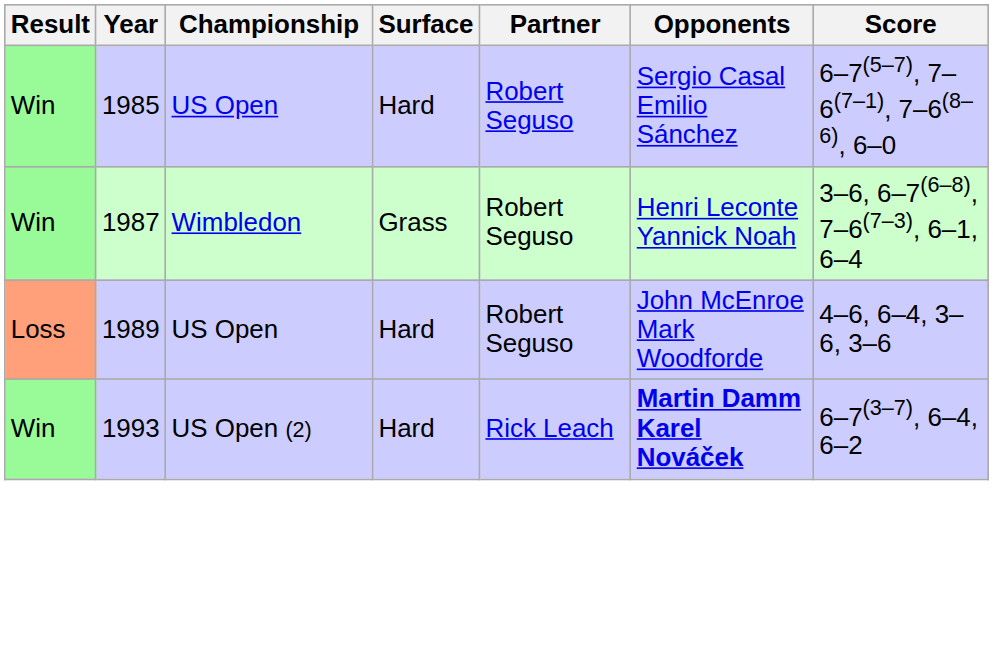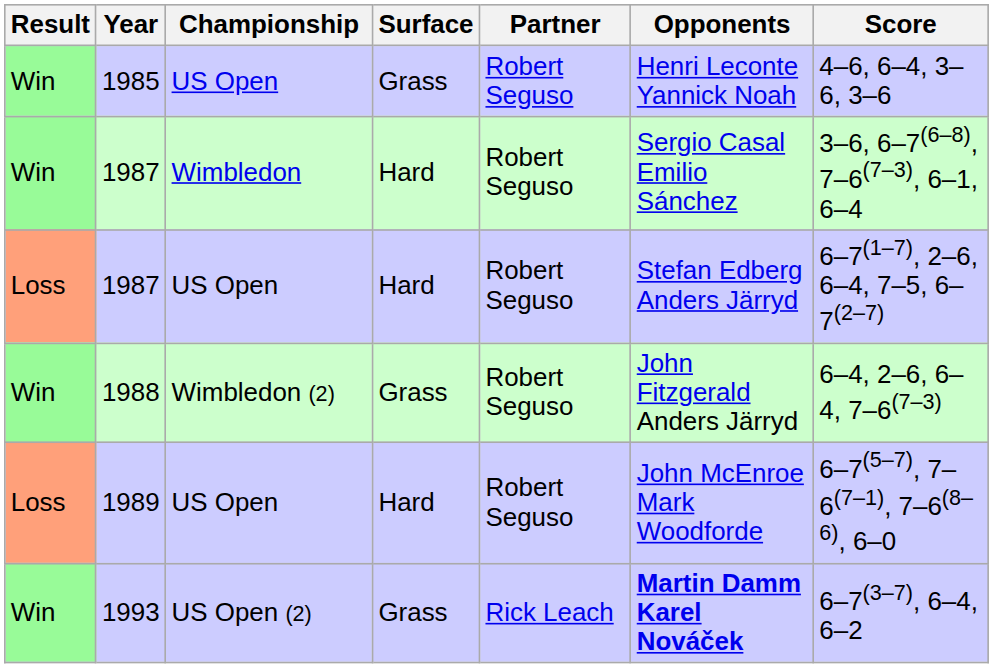1985 | Surface: Hard -> Grass
1985 | Opponents: Sergio Casal Emilio Sánchez -> Henri Leconte Yannick Noah
1985 | Score: 6–7(5–7), 7–6(7–1), 7–6(8–6), 6–0 -> 4–6, 6–4, 3–6, 3–6
1987 / Wimbledon | Surface: Grass -> Hard
1987 / Wimbledon | Opponents: Henri Leconte Yannick Noah -> Sergio Casal Emilio Sánchez
+ row: Loss | 1987 | US Open | Hard | Robert Seguso | Stefan Edberg Anders Järryd | 6–7(1–7), 2–6, 6–4, 7–5, 6–7(2–7)
+ row: Win | 1988 | Wimbledon (2) | Grass | Robert Seguso | John Fitzgerald Anders Järryd | 6–4, 2–6, 6–4, 7–6(7–3)
1989 | Score: 4–6, 6–4, 3–6, 3–6 -> 6–7(5–7), 7–6(7–1), 7–6(8–6), 6–0
1993 | Surface: Hard -> Grass
